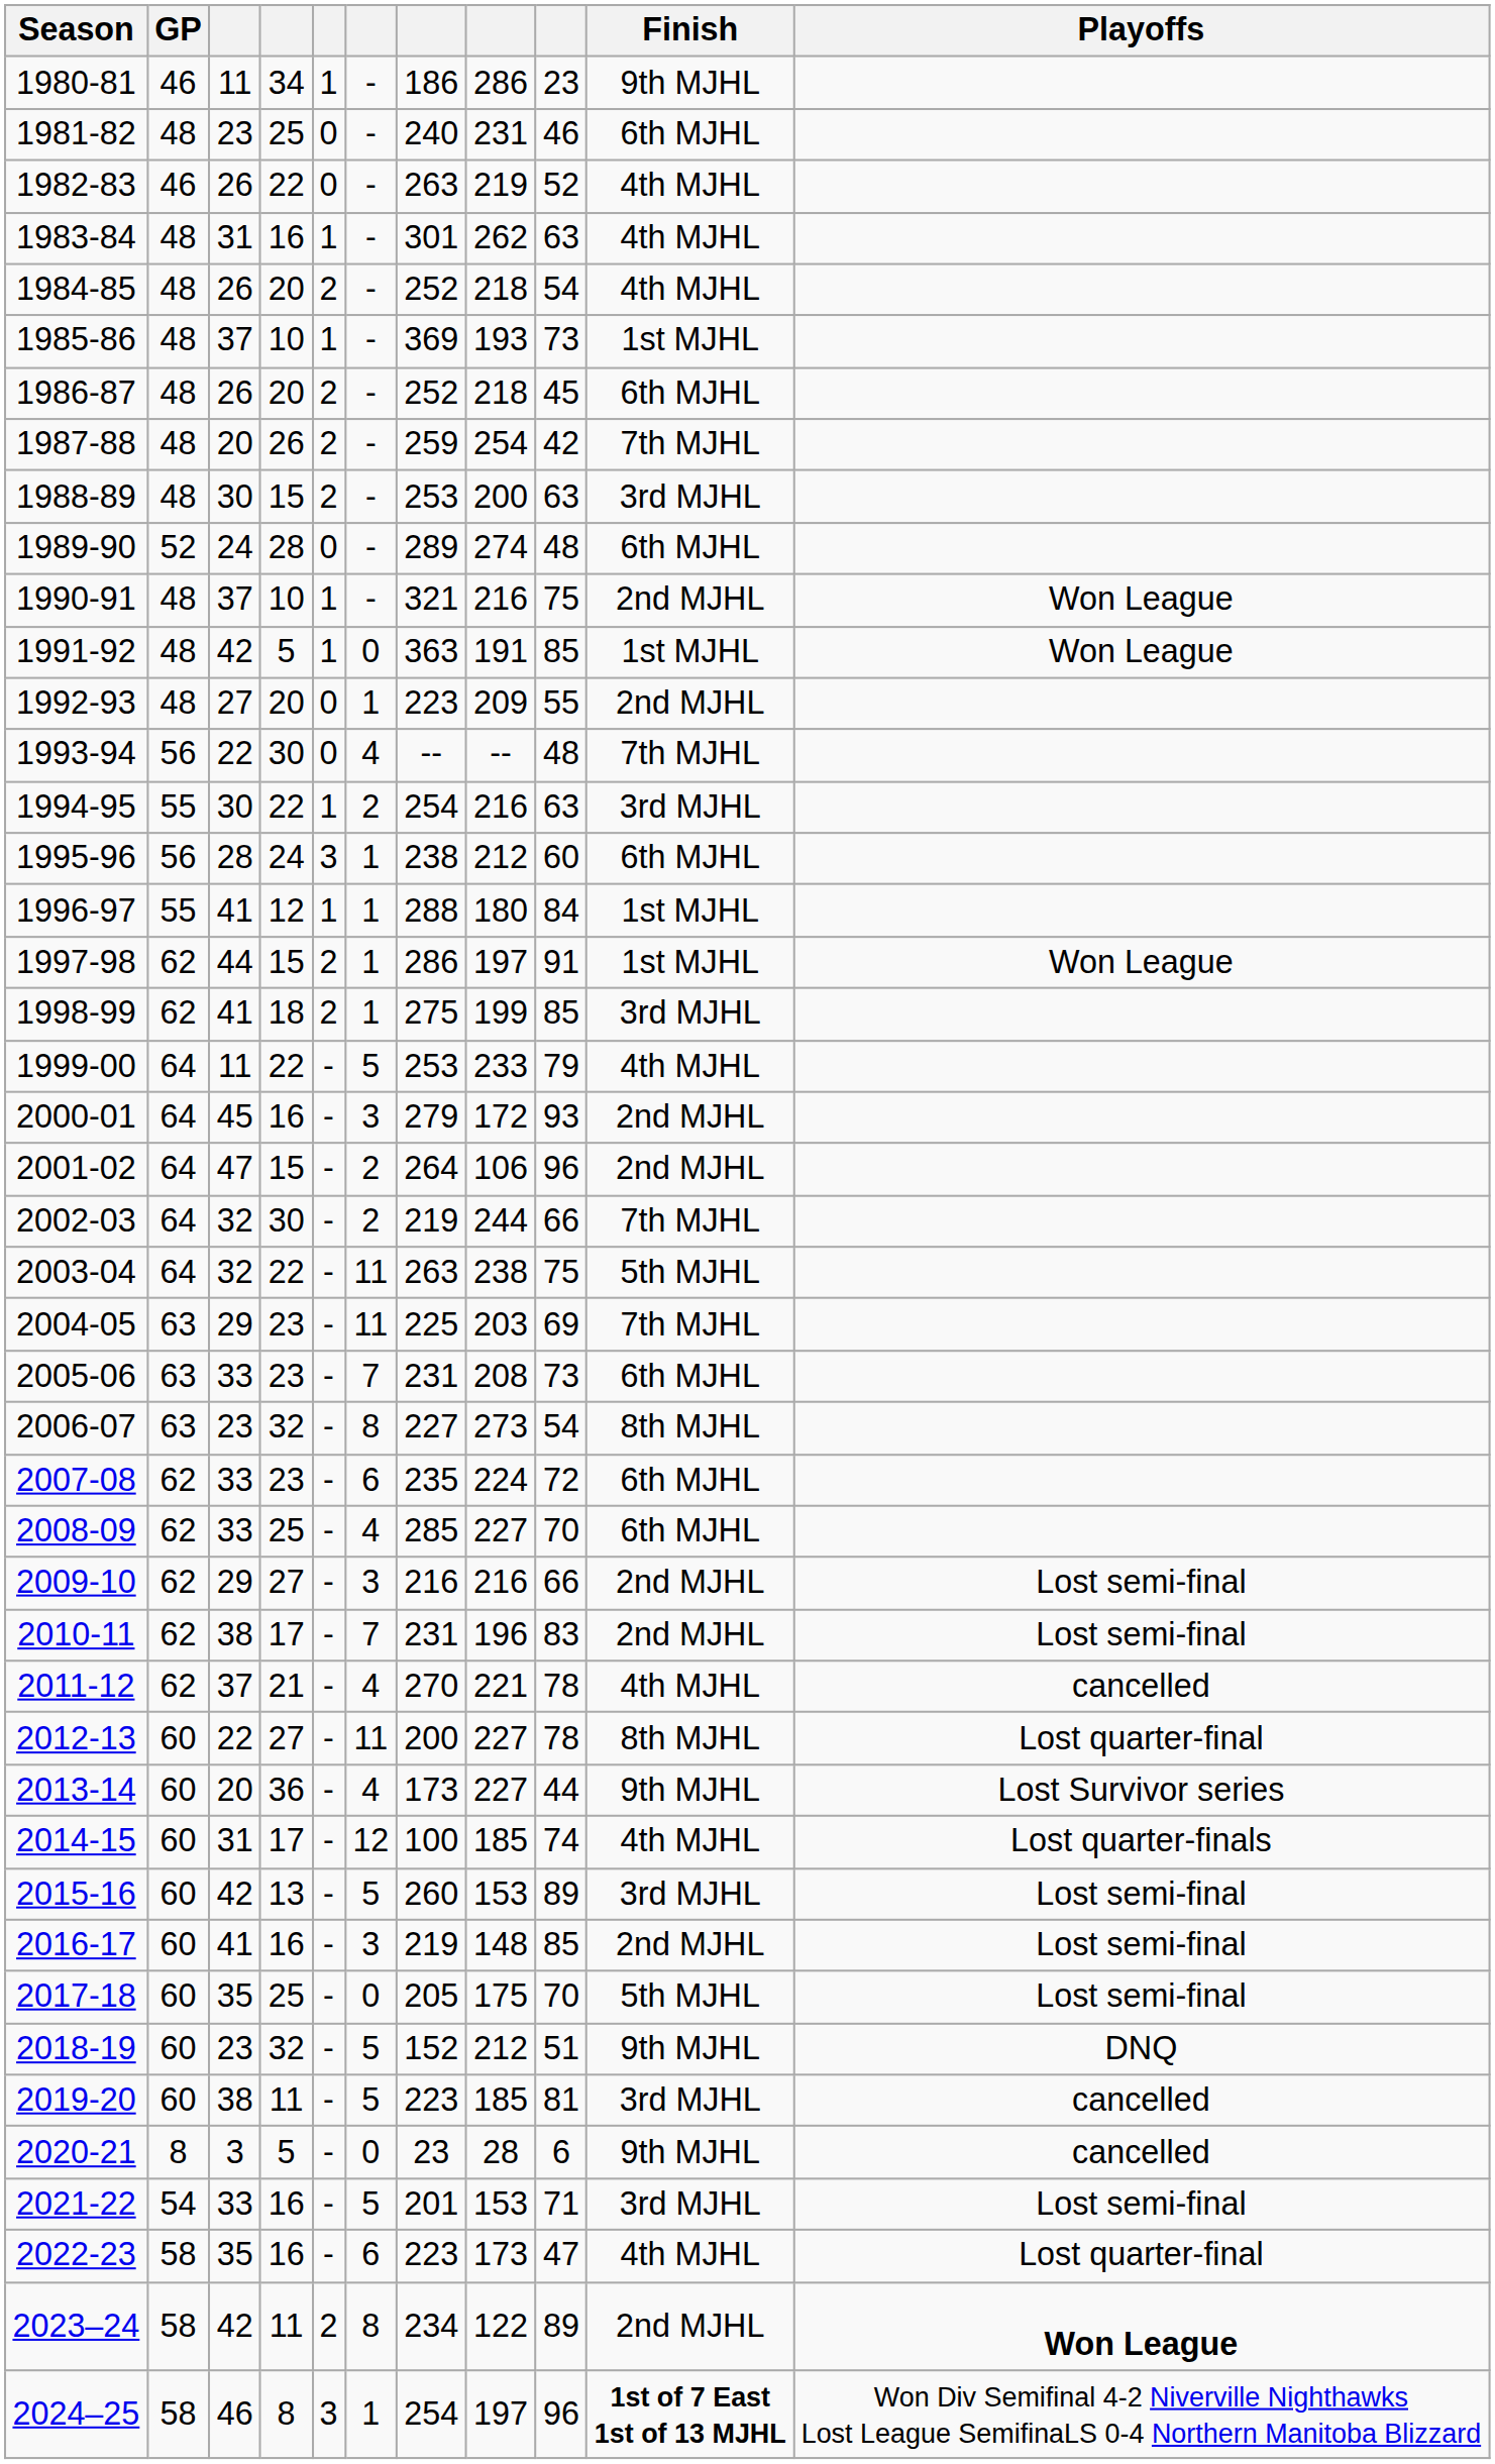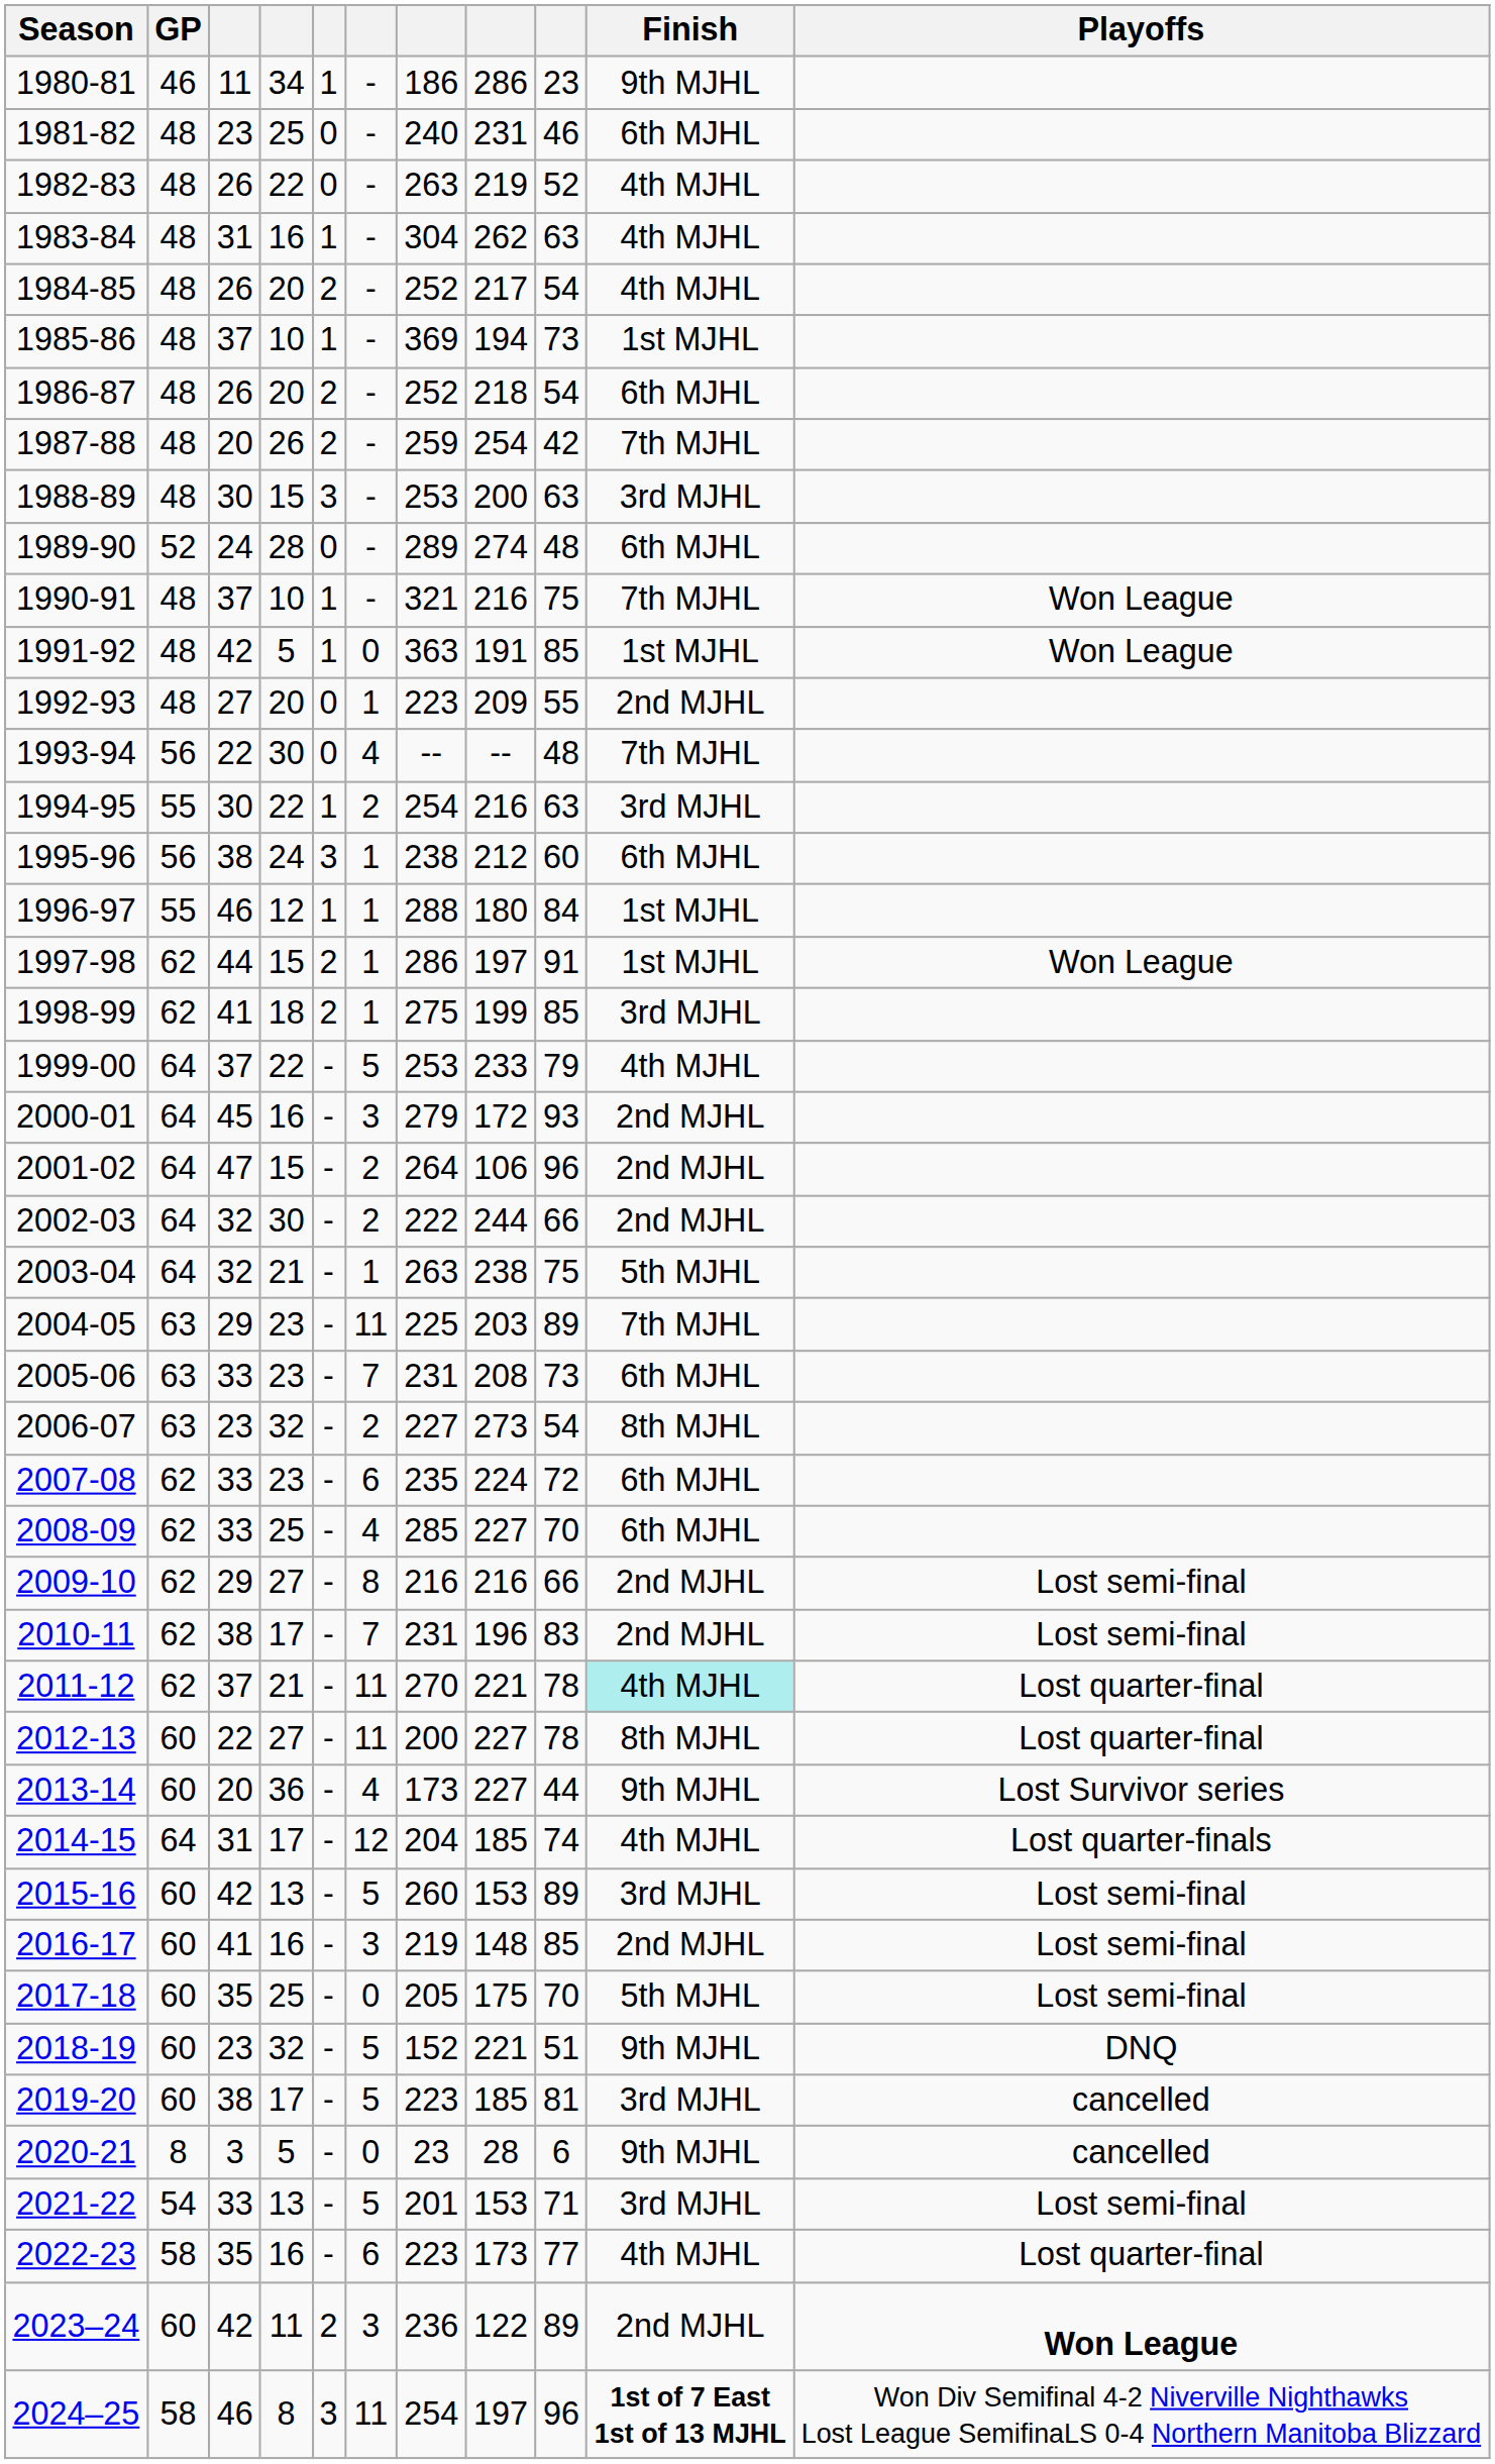1982-83 | GP: 46 -> 48
1983-84 | column 7: 301 -> 304
1984-85 | column 8: 218 -> 217
1985-86 | column 8: 193 -> 194
1986-87 | column 9: 45 -> 54
1988-89 | column 5: 2 -> 3
1990-91 | Finish: 2nd MJHL -> 7th MJHL
1995-96 | column 3: 28 -> 38
1996-97 | column 3: 41 -> 46
1999-00 | column 3: 11 -> 37
2002-03 | column 7: 219 -> 222
2002-03 | Finish: 7th MJHL -> 2nd MJHL
2003-04 | column 4: 22 -> 21
2003-04 | column 6: 11 -> 1
2004-05 | column 9: 69 -> 89
2006-07 | column 6: 8 -> 2
2009-10 | column 6: 3 -> 8
2011-12 | column 6: 4 -> 11
2011-12 | Finish: no background -> paleturquoise background
2011-12 | Playoffs: cancelled -> Lost quarter-final
2014-15 | GP: 60 -> 64
2014-15 | column 7: 100 -> 204
2018-19 | column 8: 212 -> 221
2019-20 | column 4: 11 -> 17
2021-22 | column 4: 16 -> 13
2022-23 | column 9: 47 -> 77
2023–24 | GP: 58 -> 60
2023–24 | column 6: 8 -> 3
2023–24 | column 7: 234 -> 236
2024–25 | column 6: 1 -> 11
